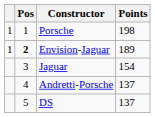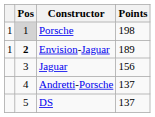Porsche | Pos: no background -> lightgrey background
Jaguar | Points: 154 -> 156
